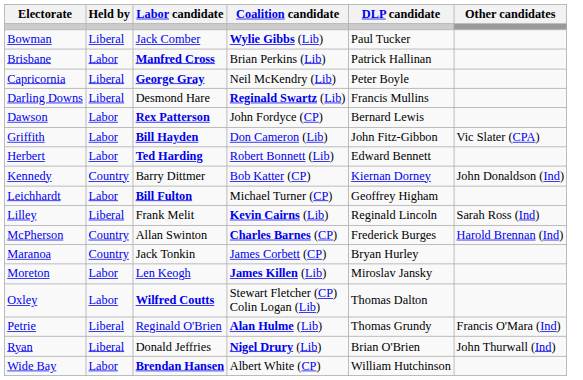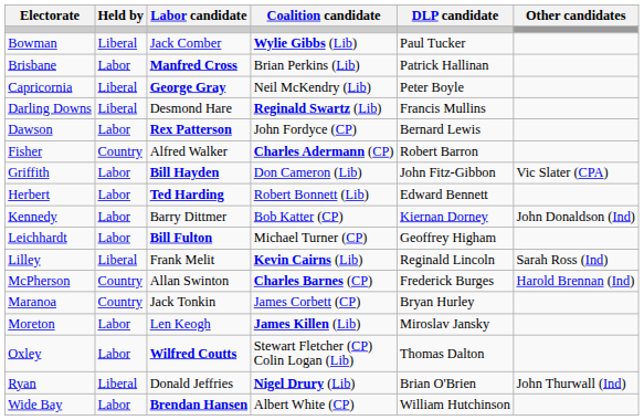+ row: Fisher | Country | Alfred Walker | Charles Adermann (CP) | Robert Barron
Kennedy | Held by: Country -> Labor
- row: Petrie | Liberal | Reginald O'Brien | Alan Hulme (Lib) | Thomas Grundy | Francis O'Mara (Ind)
